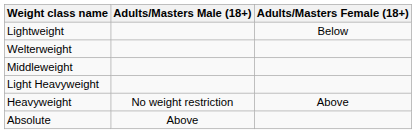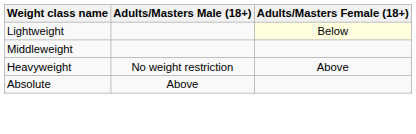Lightweight | Adults/Masters Female (18+): no background -> lightyellow background
- row: Welterweight
- row: Light Heavyweight
